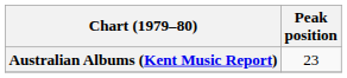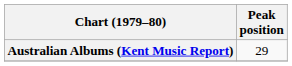Australian Albums (Kent Music Report) | Peak position: 23 -> 29
